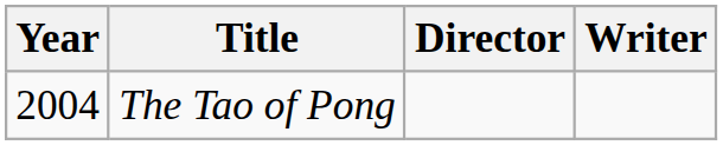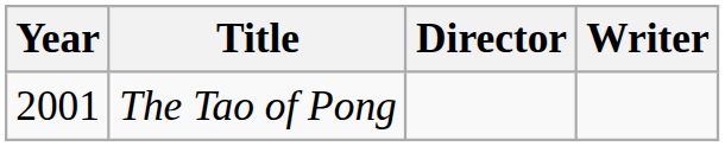The Tao of Pong | Year: 2004 -> 2001
